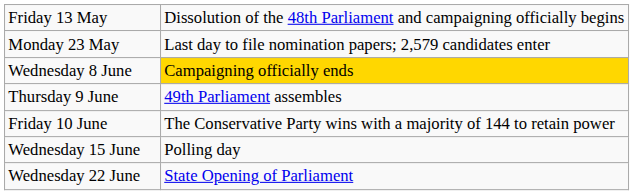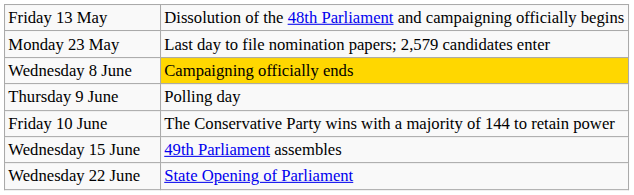Thursday 9 June | column 2: 49th Parliament assembles -> Polling day
Wednesday 15 June | column 2: Polling day -> 49th Parliament assembles
